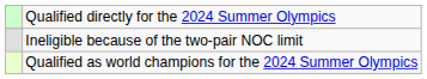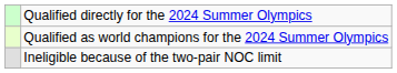rows swapped: Qualified as world champions for the 2024 Summer Olympics <-> Ineligible because of the two-pair NOC limit
